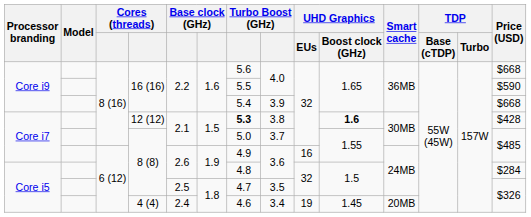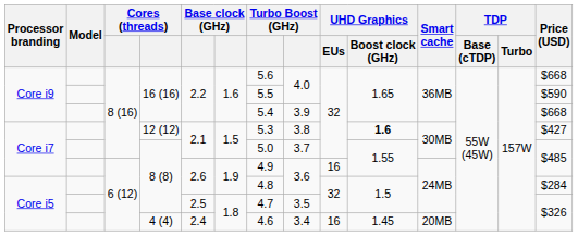12 (12) | column 7: bold -> normal
12 (12) | Price (USD): $428 -> $427
4 (4) | UHD Graphics / EUs: 19 -> 16
